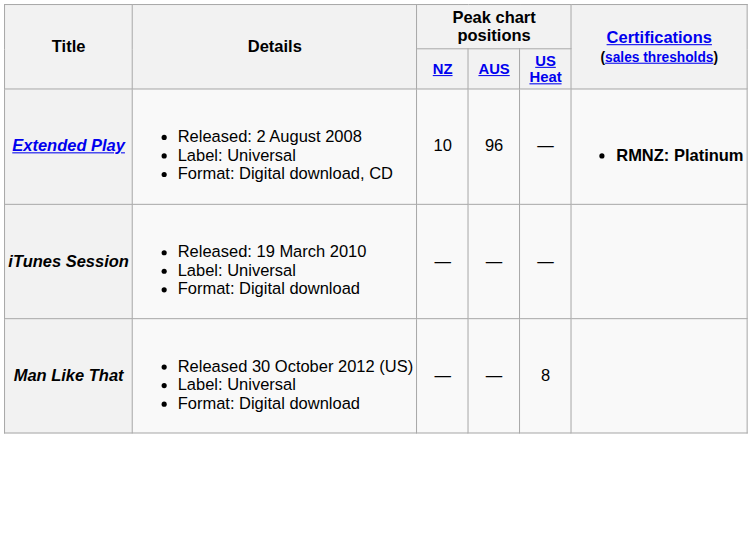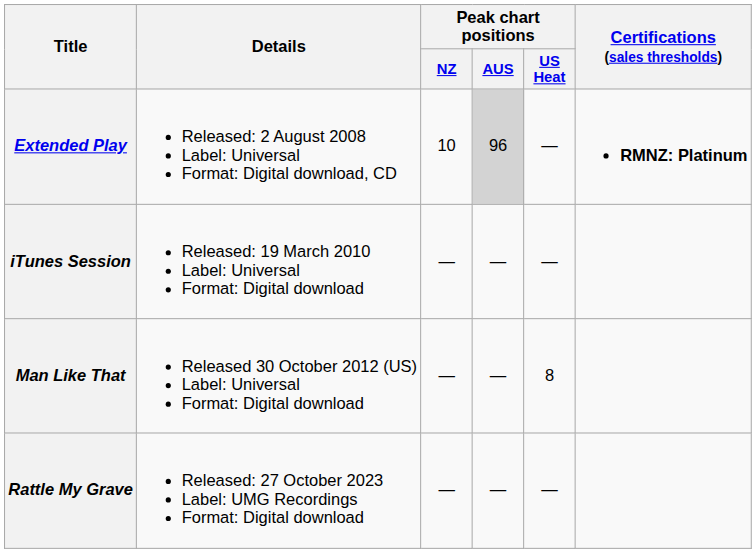Extended Play | Peak chart positions / AUS: no background -> lightgrey background
+ row: Rattle My Grave | Released: 27 October 2023 Label: UMG Recordings Format: Digital download | — | — | —
